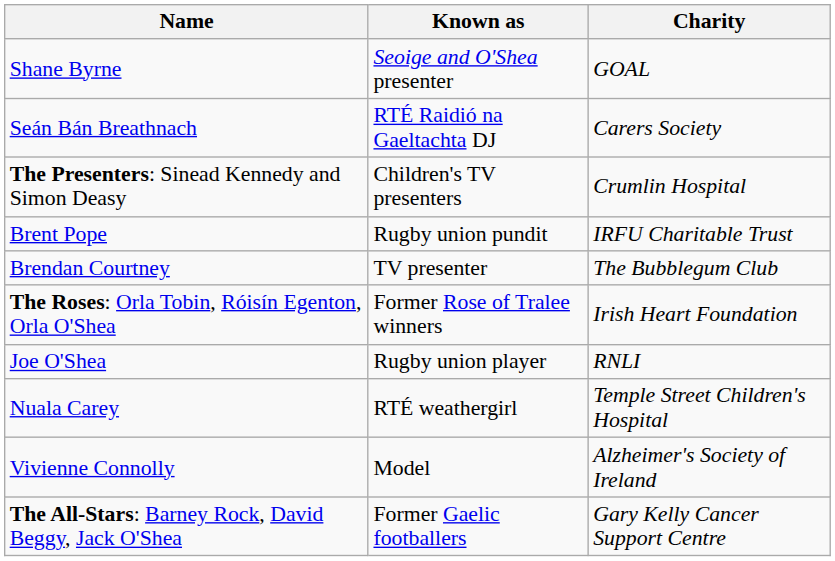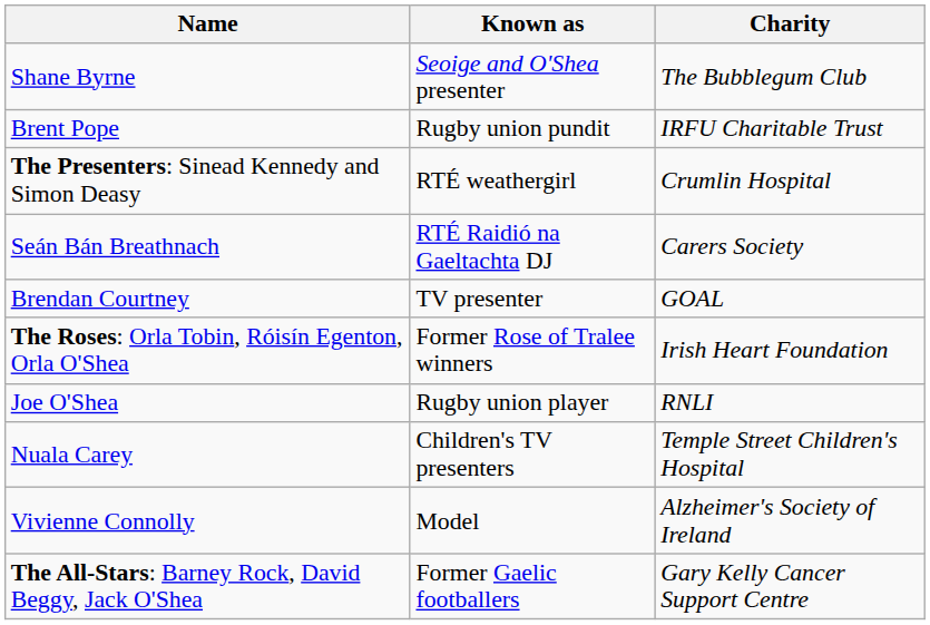Shane Byrne | Charity: GOAL -> The Bubblegum Club
rows swapped: Brent Pope <-> Seán Bán Breathnach
The Presenters: Sinead Kennedy and Simon Deasy | Known as: Children's TV presenters -> RTÉ weathergirl
Brendan Courtney | Charity: The Bubblegum Club -> GOAL
Nuala Carey | Known as: RTÉ weathergirl -> Children's TV presenters
